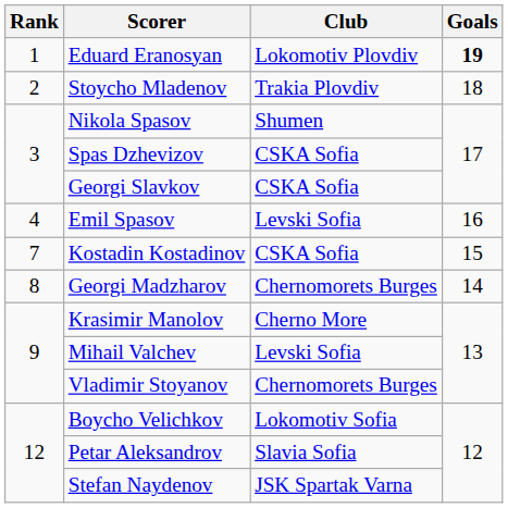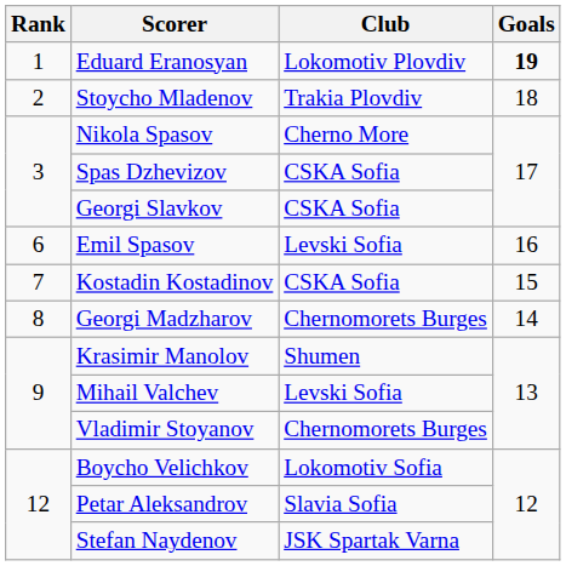Nikola Spasov | Club: Shumen -> Cherno More
Emil Spasov | Rank: 4 -> 6
Krasimir Manolov | Club: Cherno More -> Shumen
